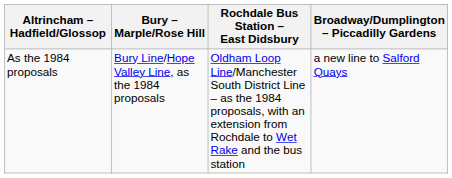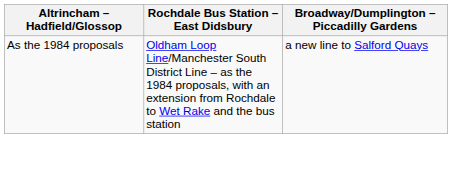- column: Bury – Marple/Rose Hill | Bury Line/Hope Valley Line, as the 1984 proposals
